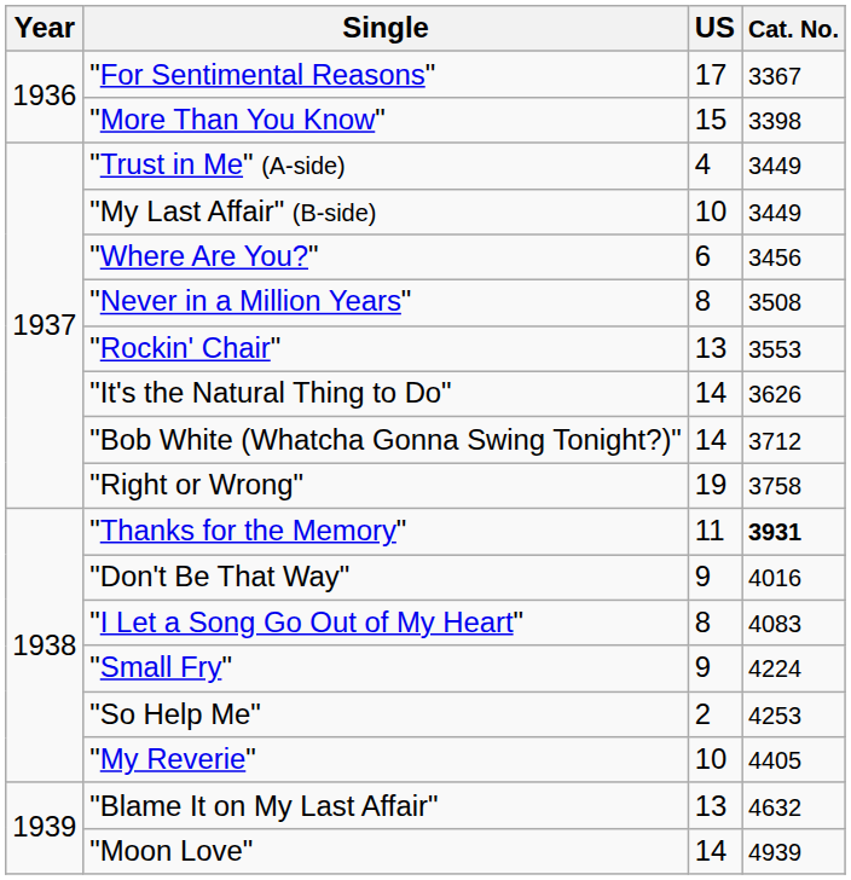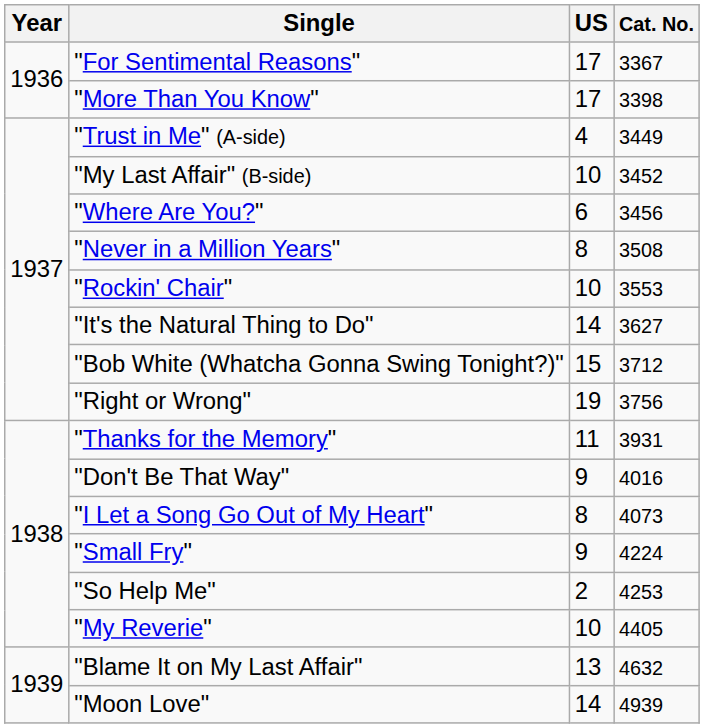"More Than You Know" | US: 15 -> 17
"My Last Affair" (B-side) | Cat. No.: 3449 -> 3452
"Rockin' Chair" | US: 13 -> 10
"It's the Natural Thing to Do" | Cat. No.: 3626 -> 3627
"Bob White (Whatcha Gonna Swing Tonight?)" | US: 14 -> 15
"Right or Wrong" | Cat. No.: 3758 -> 3756
"Thanks for the Memory" | Cat. No.: bold -> normal
"I Let a Song Go Out of My Heart" | Cat. No.: 4083 -> 4073
